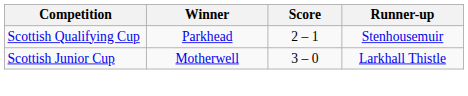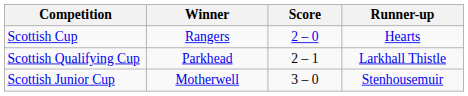+ row: Scottish Cup | Rangers | 2 – 0 | Hearts
Scottish Qualifying Cup | Runner-up: Stenhousemuir -> Larkhall Thistle
Scottish Junior Cup | Runner-up: Larkhall Thistle -> Stenhousemuir
